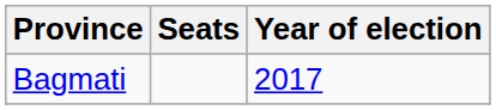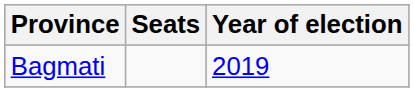Bagmati | Year of election: 2017 -> 2019
